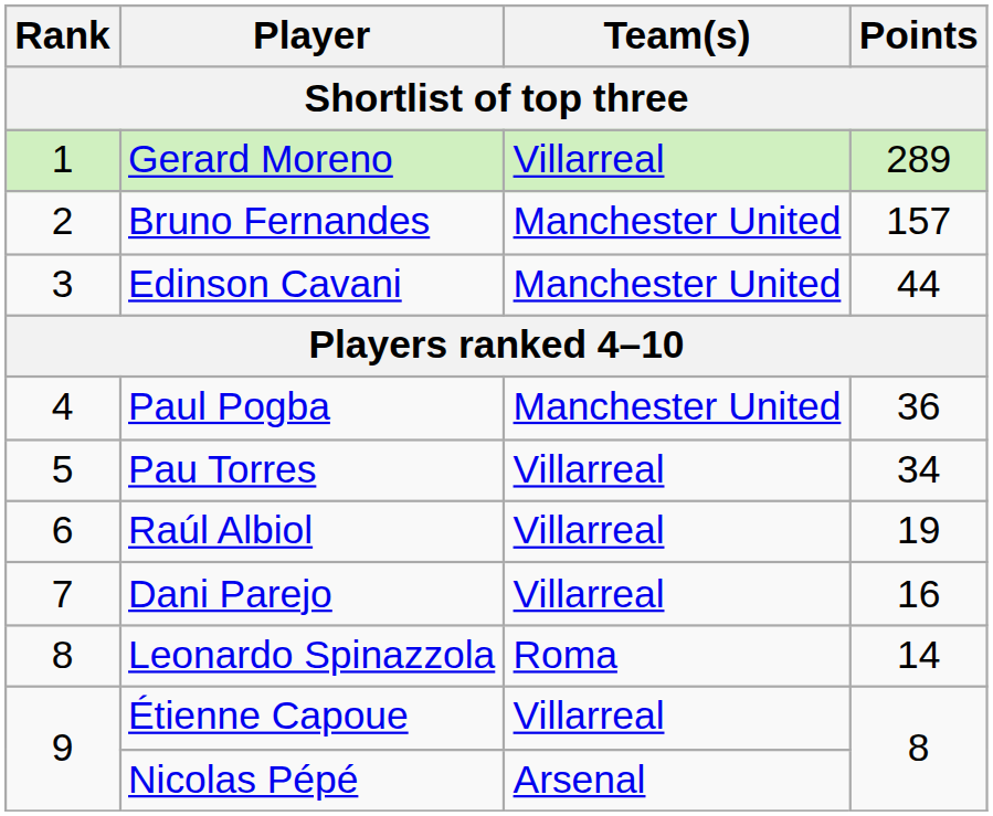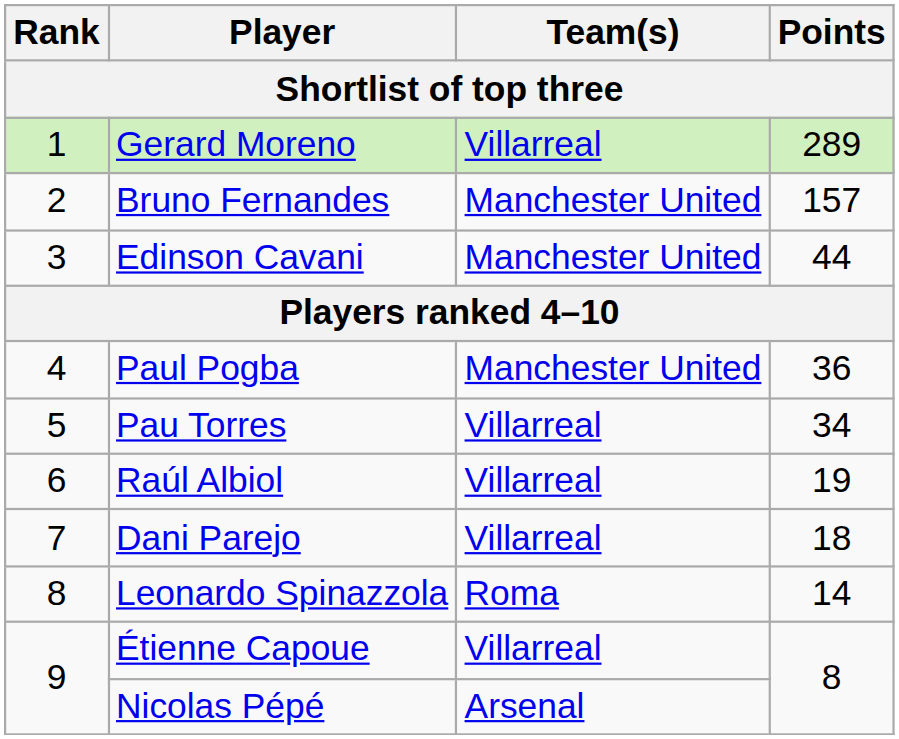Dani Parejo | Points: 16 -> 18
